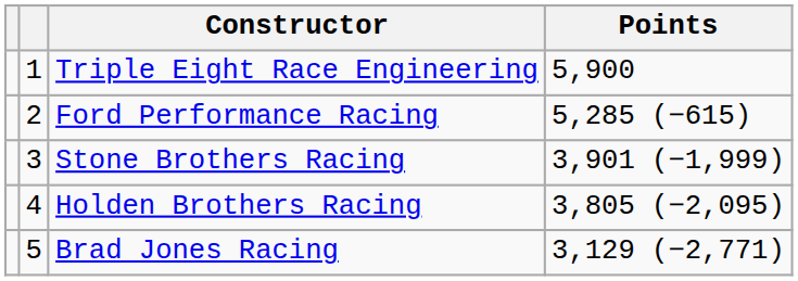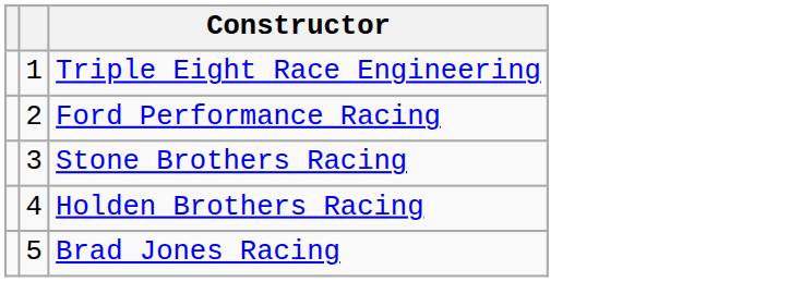- column: Points | 5,900 | 5,285 (−615) | 3,901 (−1,999) | 3,805 (−2,095) | 3,129 (−2,771)
